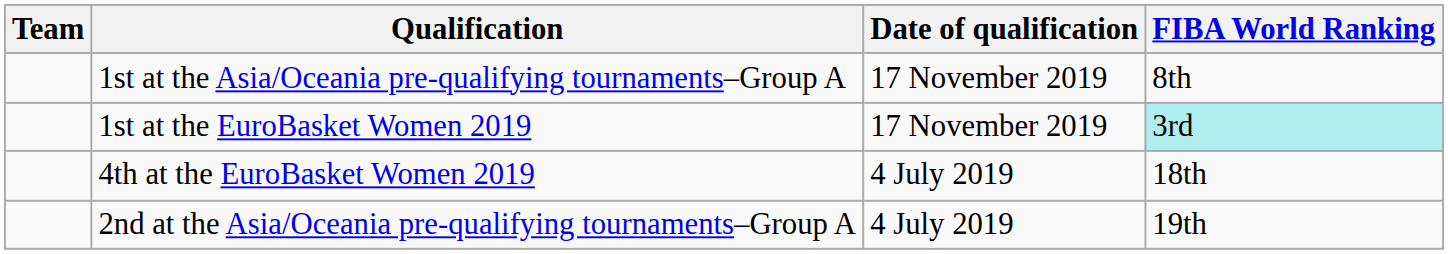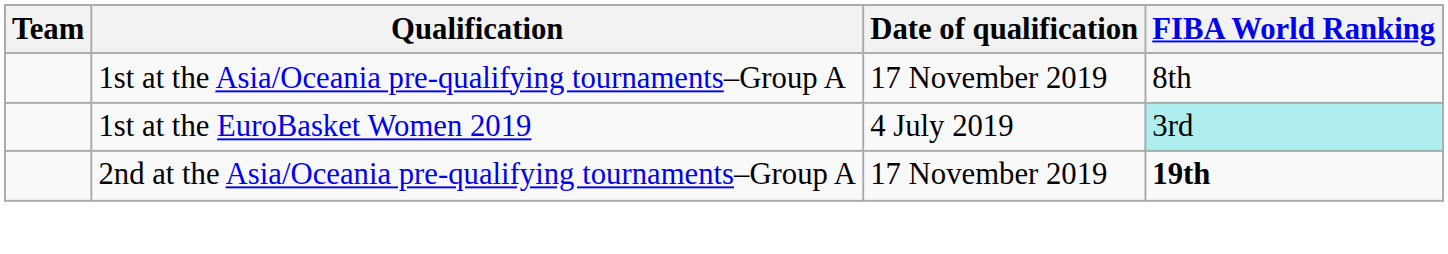1st at the EuroBasket Women 2019 | Date of qualification: 17 November 2019 -> 4 July 2019
- row: 4th at the EuroBasket Women 2019 | 4 July 2019 | 18th
2nd at the Asia/Oceania pre-qualifying tournaments–Group A | Date of qualification: 4 July 2019 -> 17 November 2019
2nd at the Asia/Oceania pre-qualifying tournaments–Group A | FIBA World Ranking: normal -> bold
